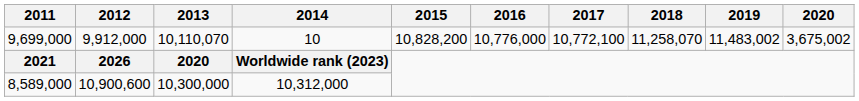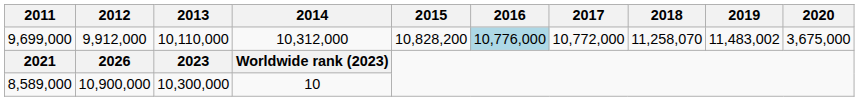9,699,000 | 2013: 10,110,070 -> 10,110,000
9,699,000 | 2014: 10 -> 10,312,000
9,699,000 | 2016: no background -> lightblue background
9,699,000 | 2017: 10,772,100 -> 10,772,000
9,699,000 | 2020: 3,675,002 -> 3,675,000
2021 | 2013: 2020 -> 2023
8,589,000 | 2012: 10,900,600 -> 10,900,000
8,589,000 | 2014: 10,312,000 -> 10
